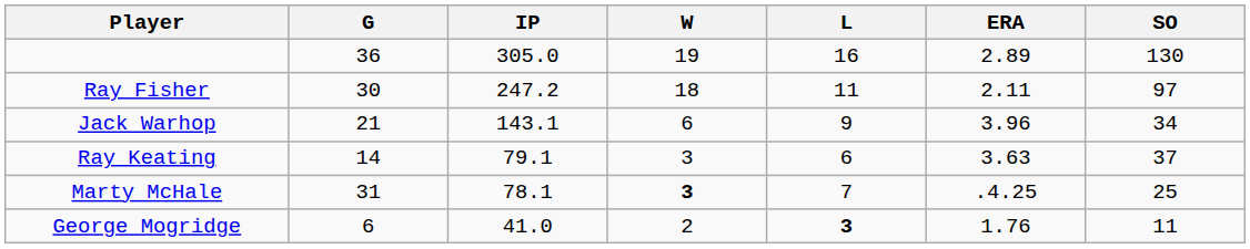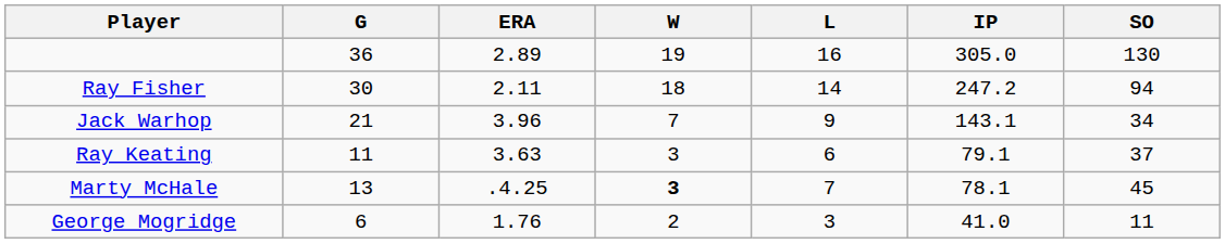columns swapped: IP <-> ERA
Ray Fisher | L: 11 -> 14
Ray Fisher | SO: 97 -> 94
Jack Warhop | W: 6 -> 7
Ray Keating | G: 14 -> 11
Marty McHale | G: 31 -> 13
Marty McHale | SO: 25 -> 45
George Mogridge | L: bold -> normal
